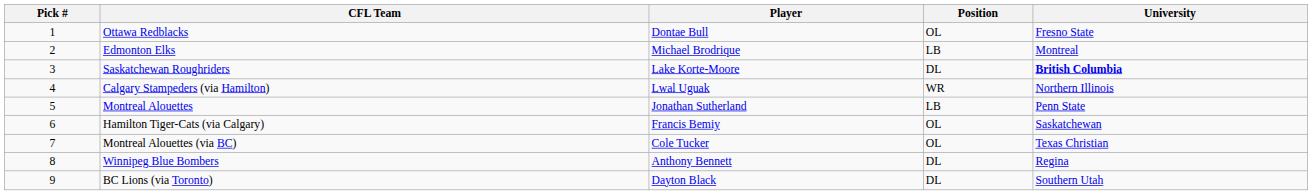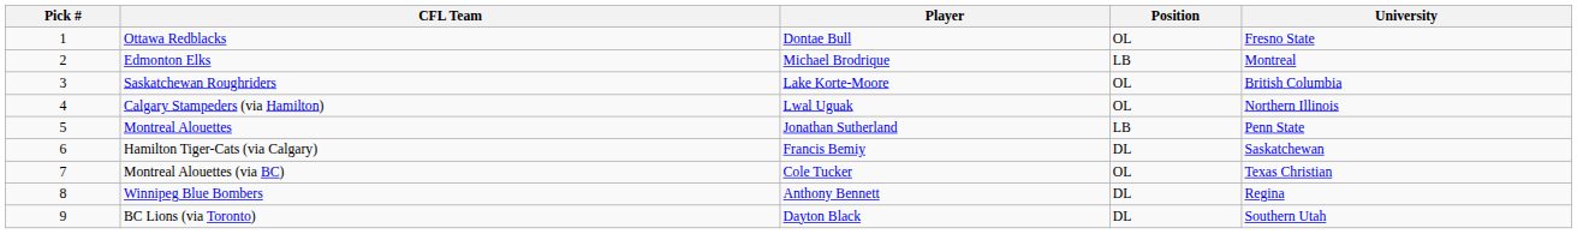Saskatchewan Roughriders | Position: DL -> OL
Saskatchewan Roughriders | University: bold -> normal
Calgary Stampeders (via Hamilton) | Position: WR -> OL
Hamilton Tiger-Cats (via Calgary) | Position: OL -> DL
